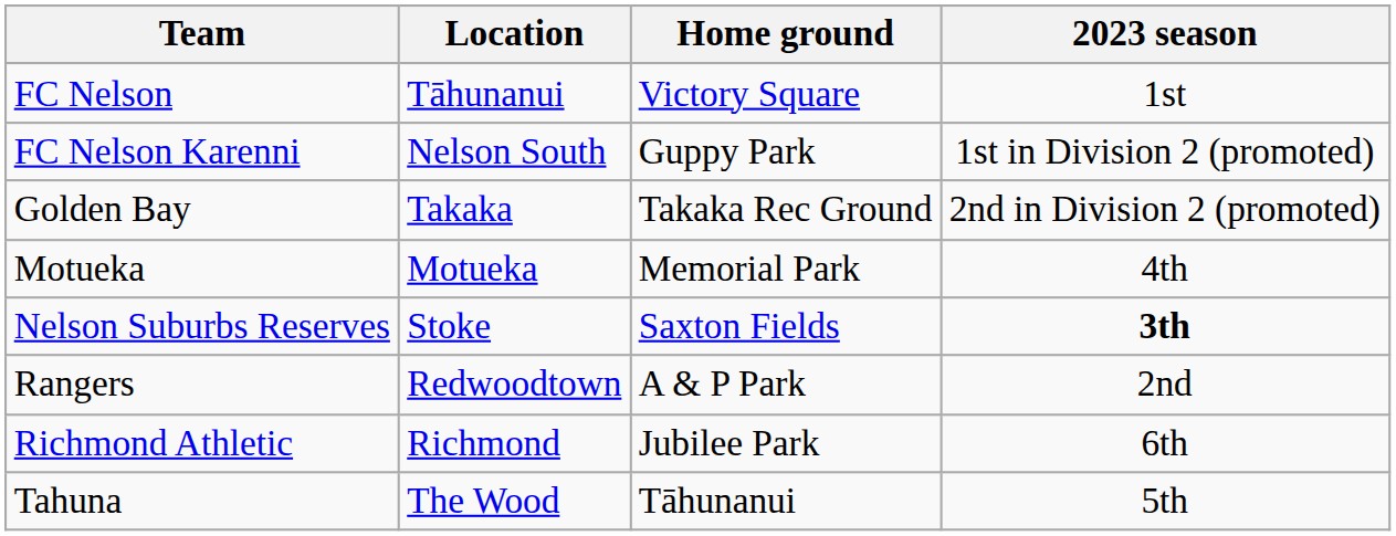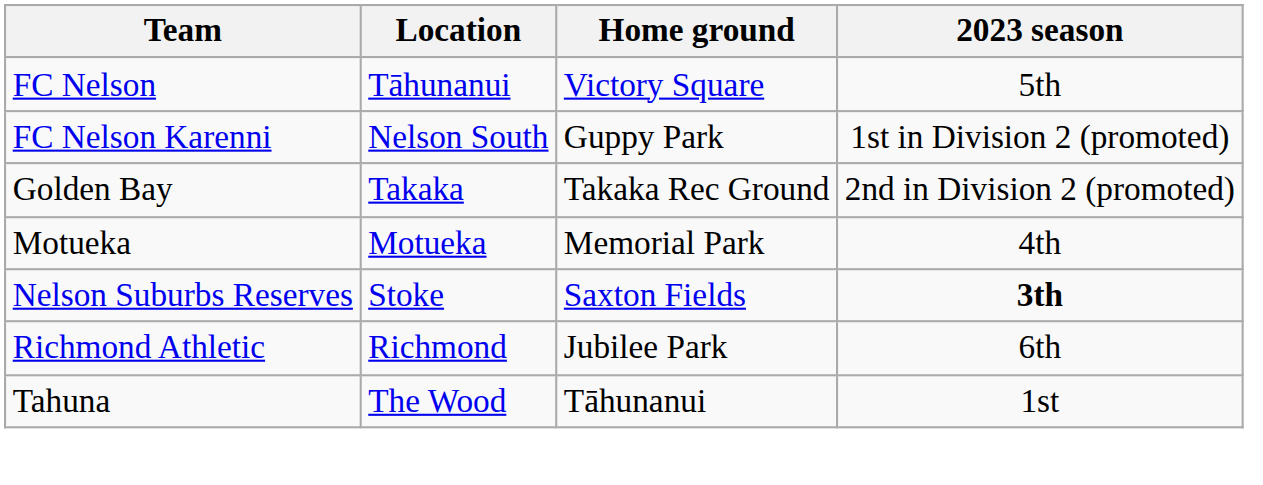FC Nelson | 2023 season: 1st -> 5th
- row: Rangers | Redwoodtown | A & P Park | 2nd
Tahuna | 2023 season: 5th -> 1st
